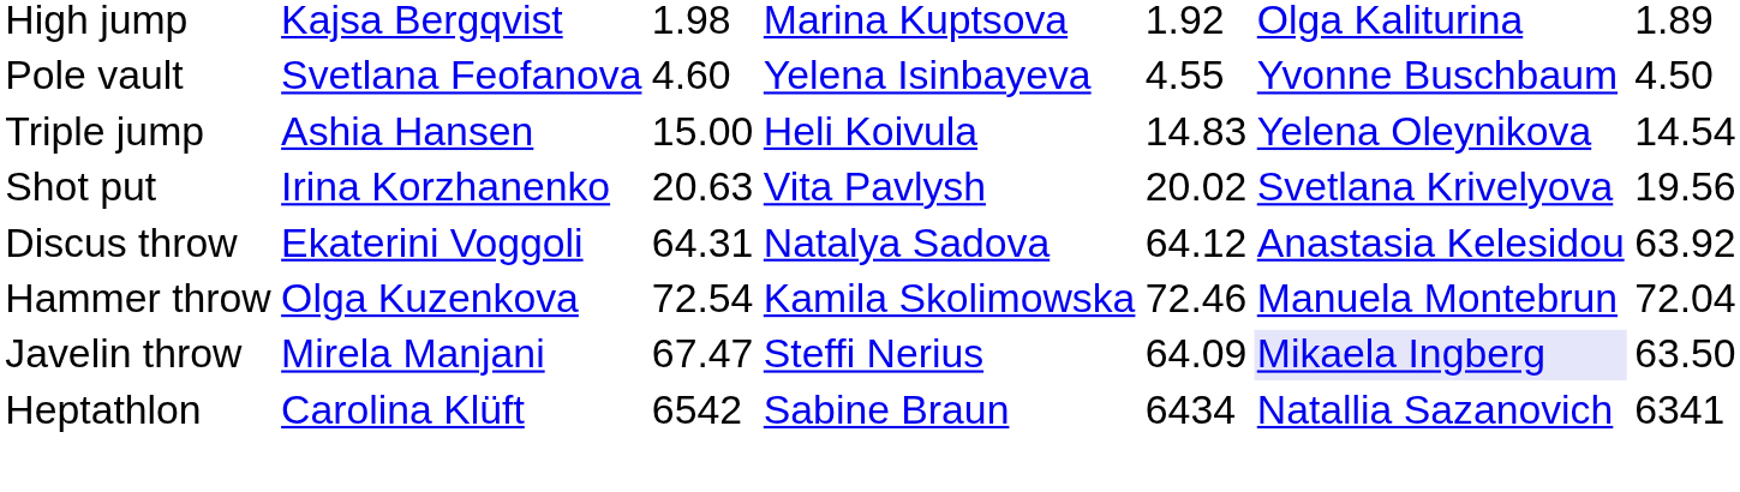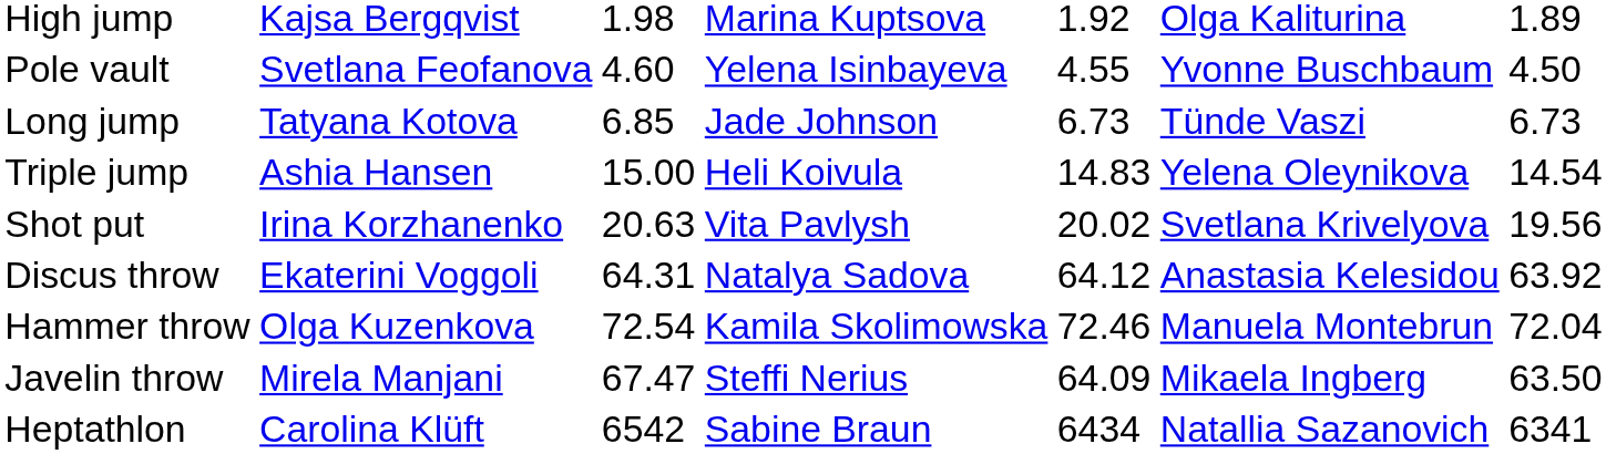+ row: Long jump | Tatyana Kotova | 6.85 | Jade Johnson | 6.73 | Tünde Vaszi | 6.73
Javelin throw | column 6: lavender background -> no background
